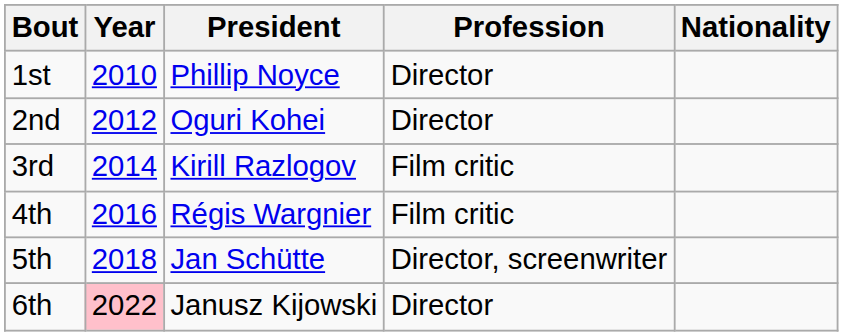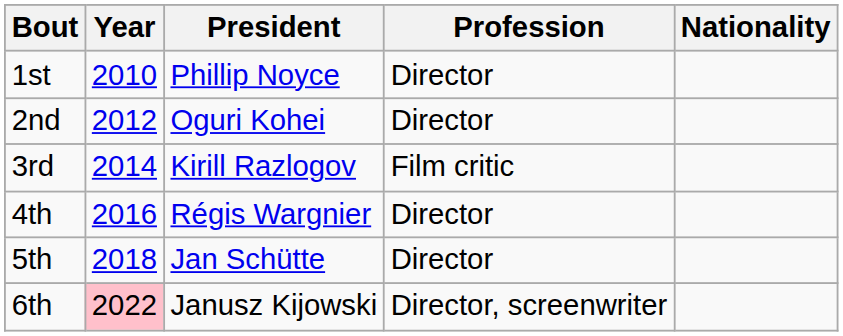4th | Profession: Film critic -> Director
5th | Profession: Director, screenwriter -> Director
6th | Profession: Director -> Director, screenwriter
